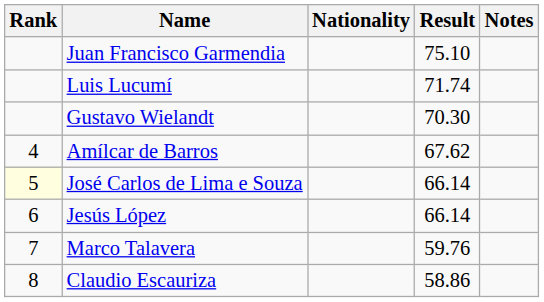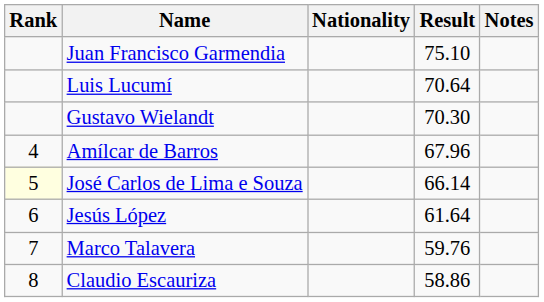Luis Lucumí | Result: 71.74 -> 70.64
Amílcar de Barros | Result: 67.62 -> 67.96
Jesús López | Result: 66.14 -> 61.64
